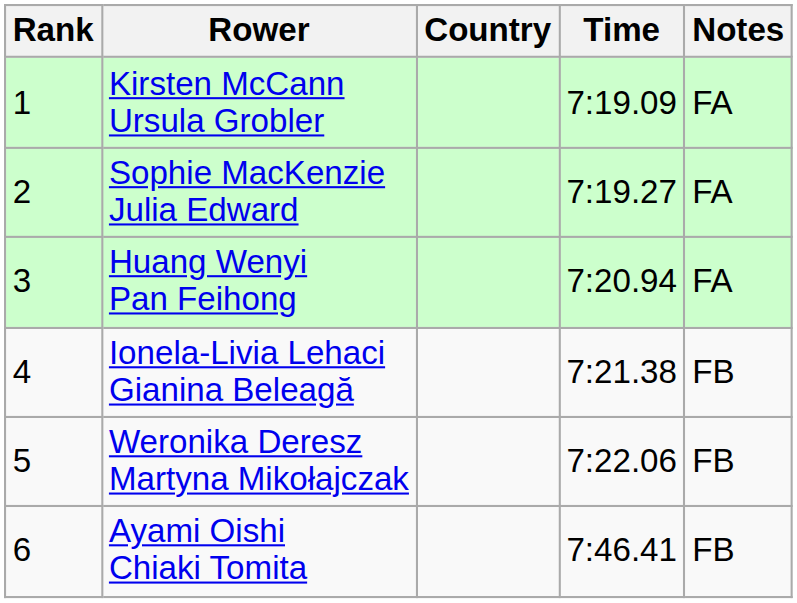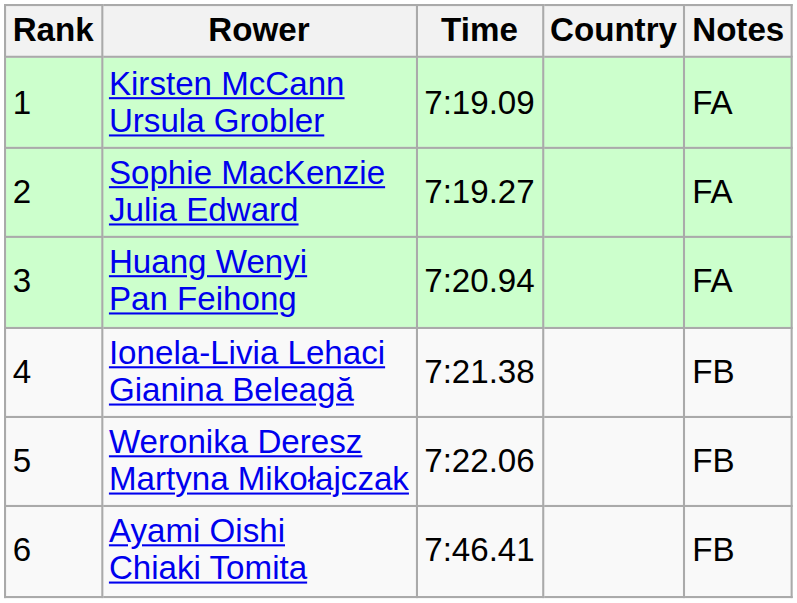columns swapped: Country <-> Time
